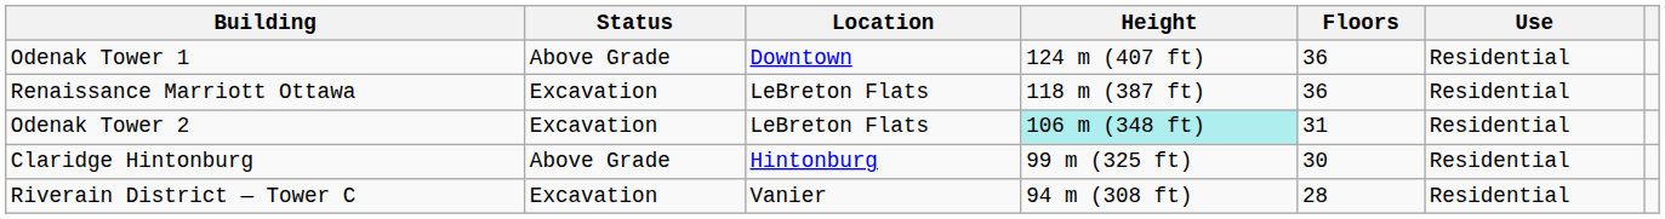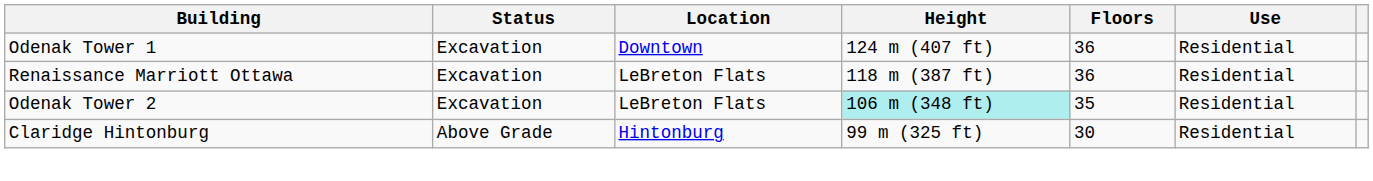Odenak Tower 1 | Status: Above Grade -> Excavation
Odenak Tower 2 | Floors: 31 -> 35
- row: Riverain District — Tower C | Excavation | Vanier | 94 m (308 ft) | 28 | Residential
